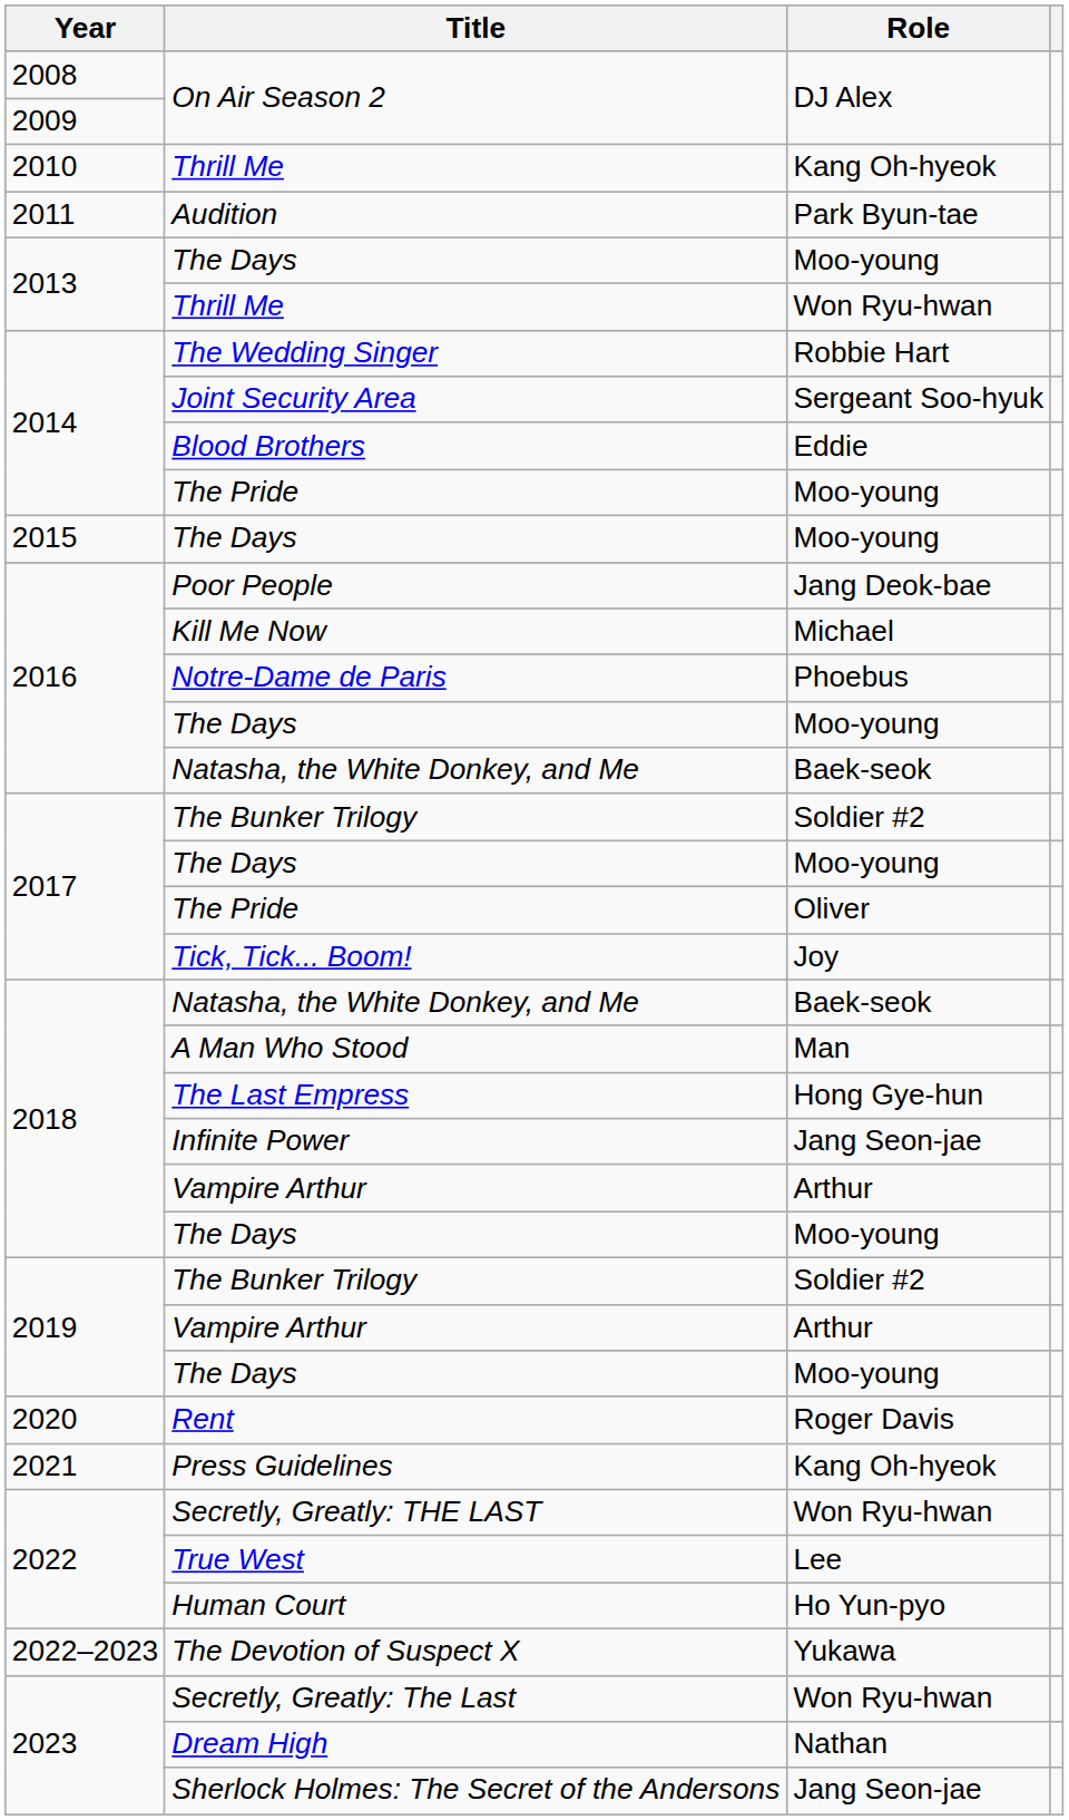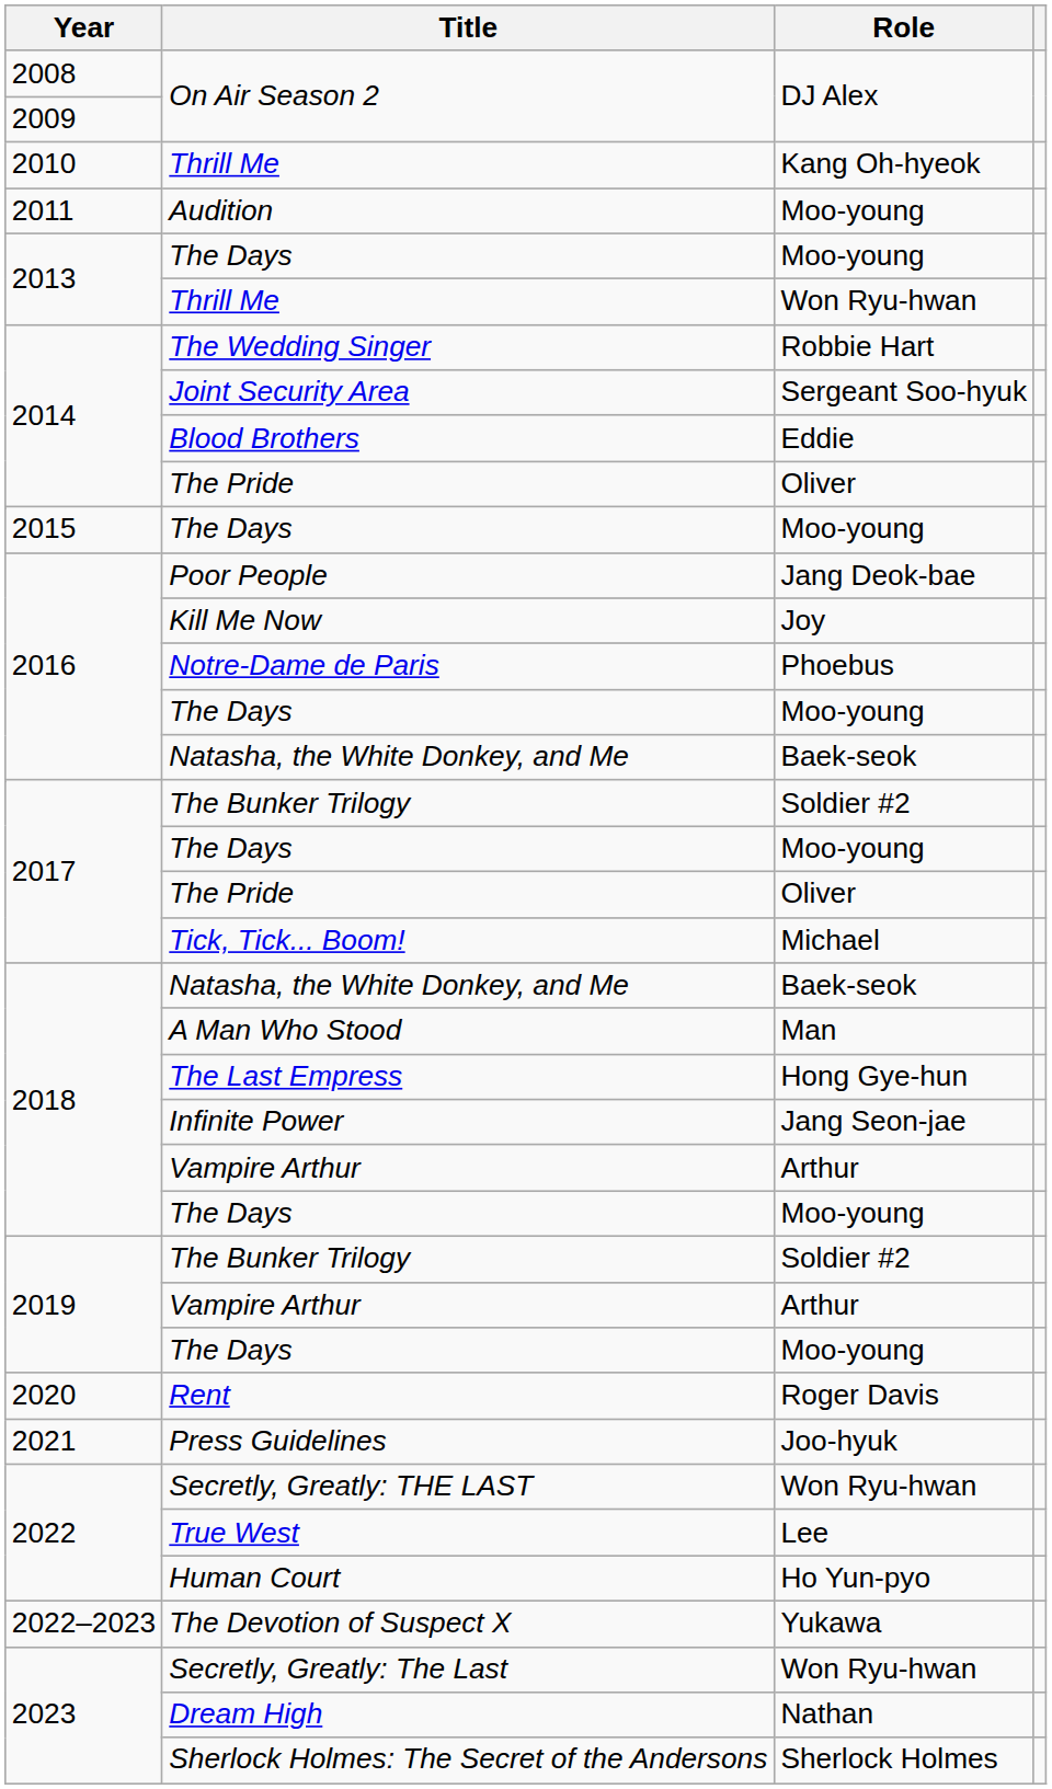Audition | Role: Park Byun-tae -> Moo-young
2014 / The Pride | Role: Moo-young -> Oliver
Kill Me Now | Role: Michael -> Joy
Tick, Tick... Boom! | Role: Joy -> Michael
Press Guidelines | Role: Kang Oh-hyeok -> Joo-hyuk
Sherlock Holmes: The Secret of the Andersons | Role: Jang Seon-jae -> Sherlock Holmes
